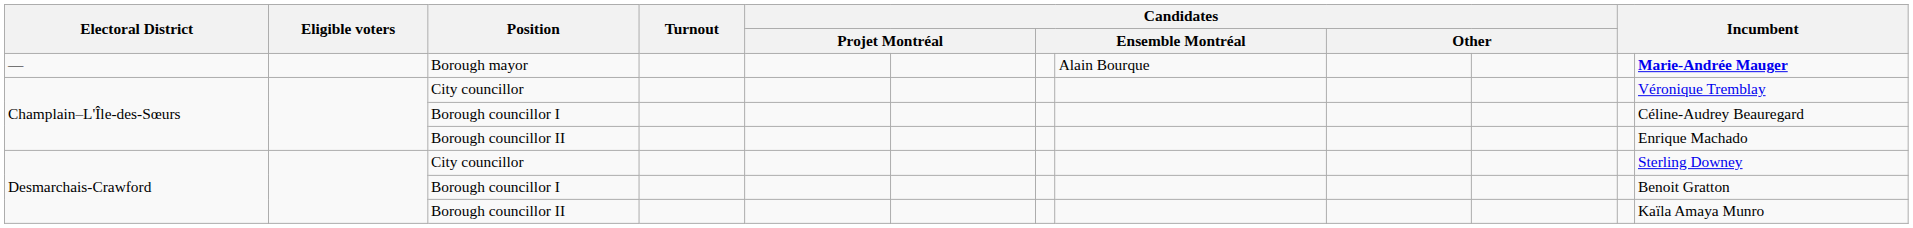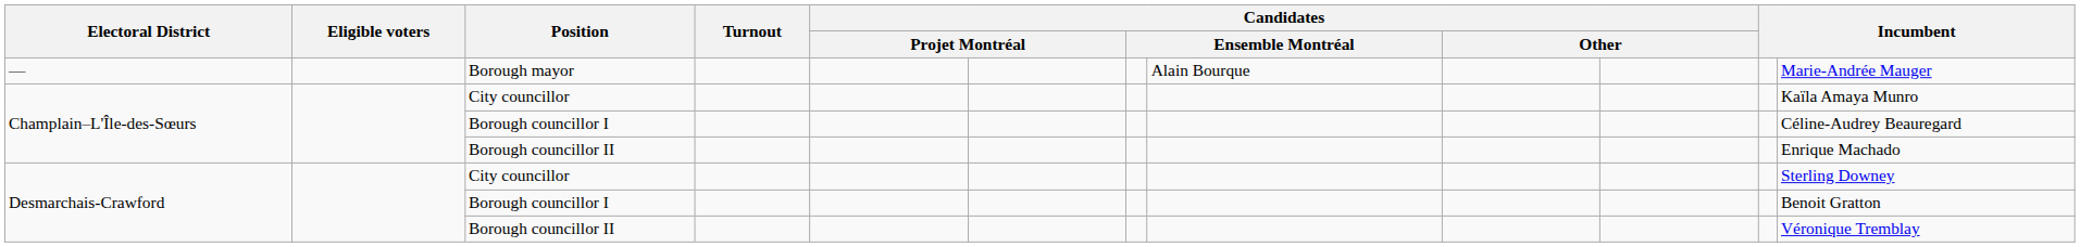Borough mayor | column 12: bold -> normal
Champlain–L'Île-des-Sœurs / City councillor | column 12: Véronique Tremblay -> Kaïla Amaya Munro
Desmarchais-Crawford / Borough councillor II | column 12: Kaïla Amaya Munro -> Véronique Tremblay
